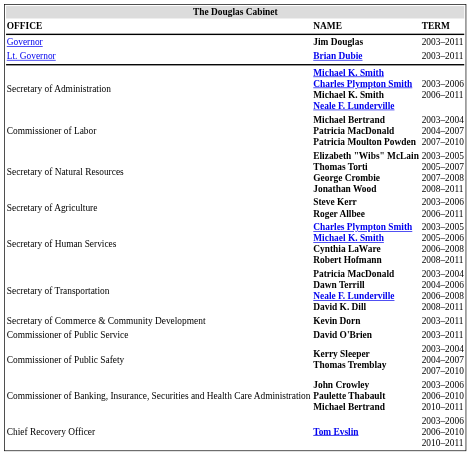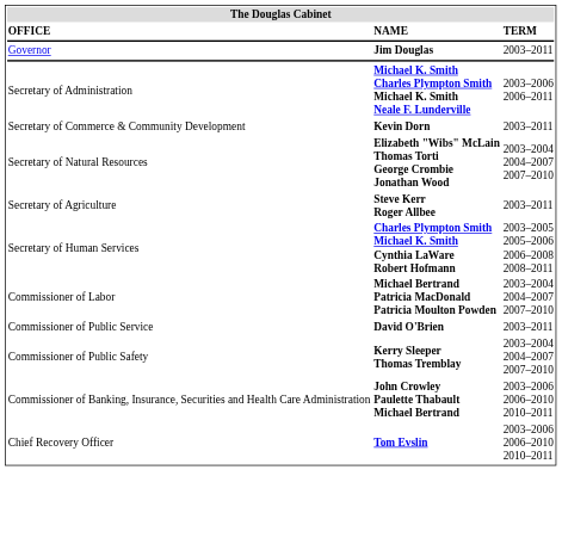- row: Lt. Governor | Brian Dubie | 2003–2011
rows swapped: Secretary of Commerce & Community Development <-> Commissioner of Labor
Secretary of Natural Resources | TERM: 2003–2005 2005–2007 2007–2008 2008–2011 -> 2003–2004 2004–2007 2007–2010
Secretary of Agriculture | TERM: 2003–2006 2006–2011 -> 2003–2011
- row: Secretary of Transportation | Patricia MacDonald Dawn Terrill Neale F. Lunderville David K. Dill | 2003–2004 2004–2006 2006–2008 2008–2011
